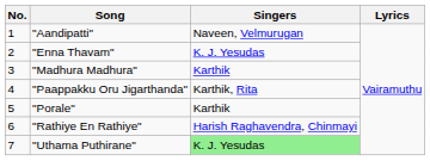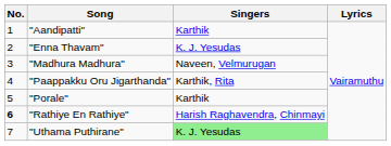"Aandipatti" | Singers: Naveen, Velmurugan -> Karthik
"Madhura Madhura" | Singers: Karthik -> Naveen, Velmurugan
"Rathiye En Rathiye" | No.: normal -> bold
